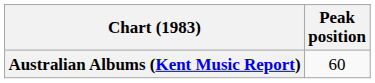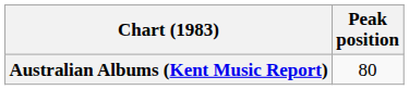Australian Albums (Kent Music Report) | Peak position: 60 -> 80
